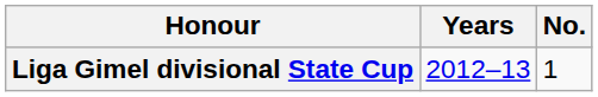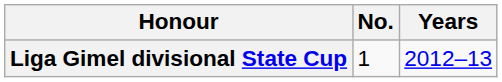columns swapped: No. <-> Years
